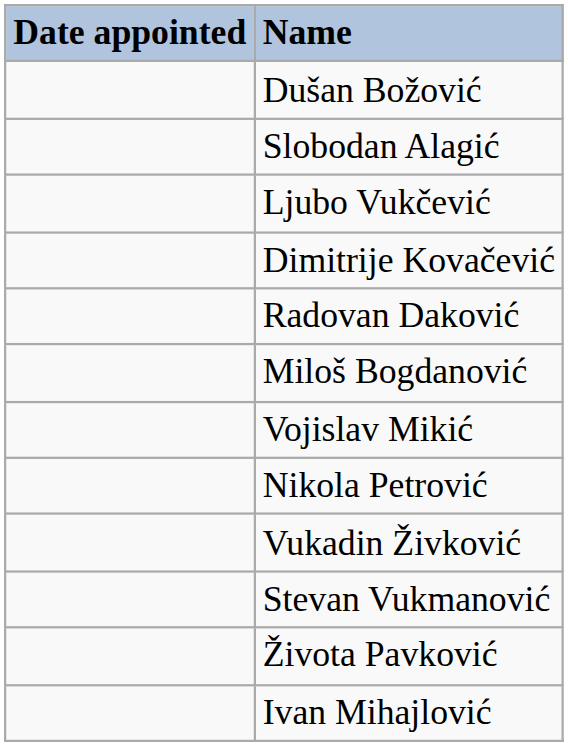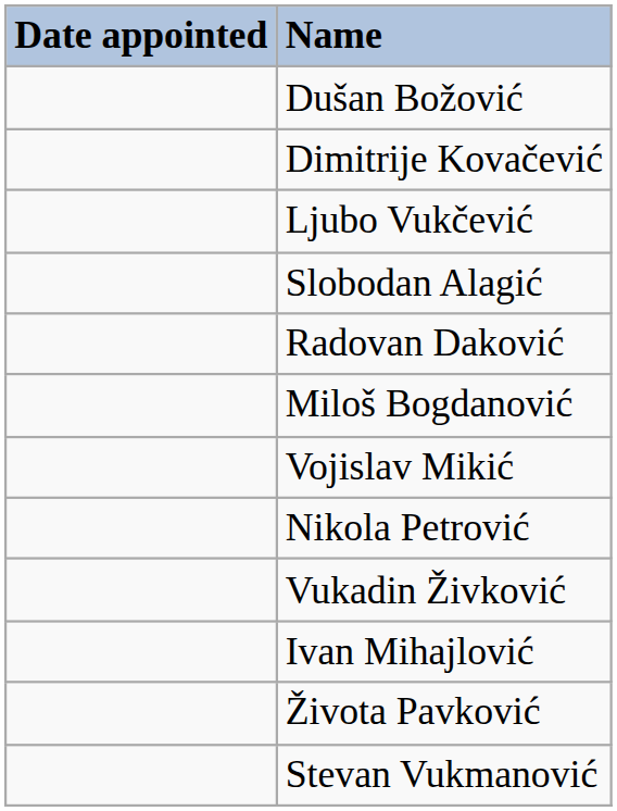rows swapped: Dimitrije Kovačević <-> Slobodan Alagić
rows swapped: Stevan Vukmanović <-> Ivan Mihajlović
